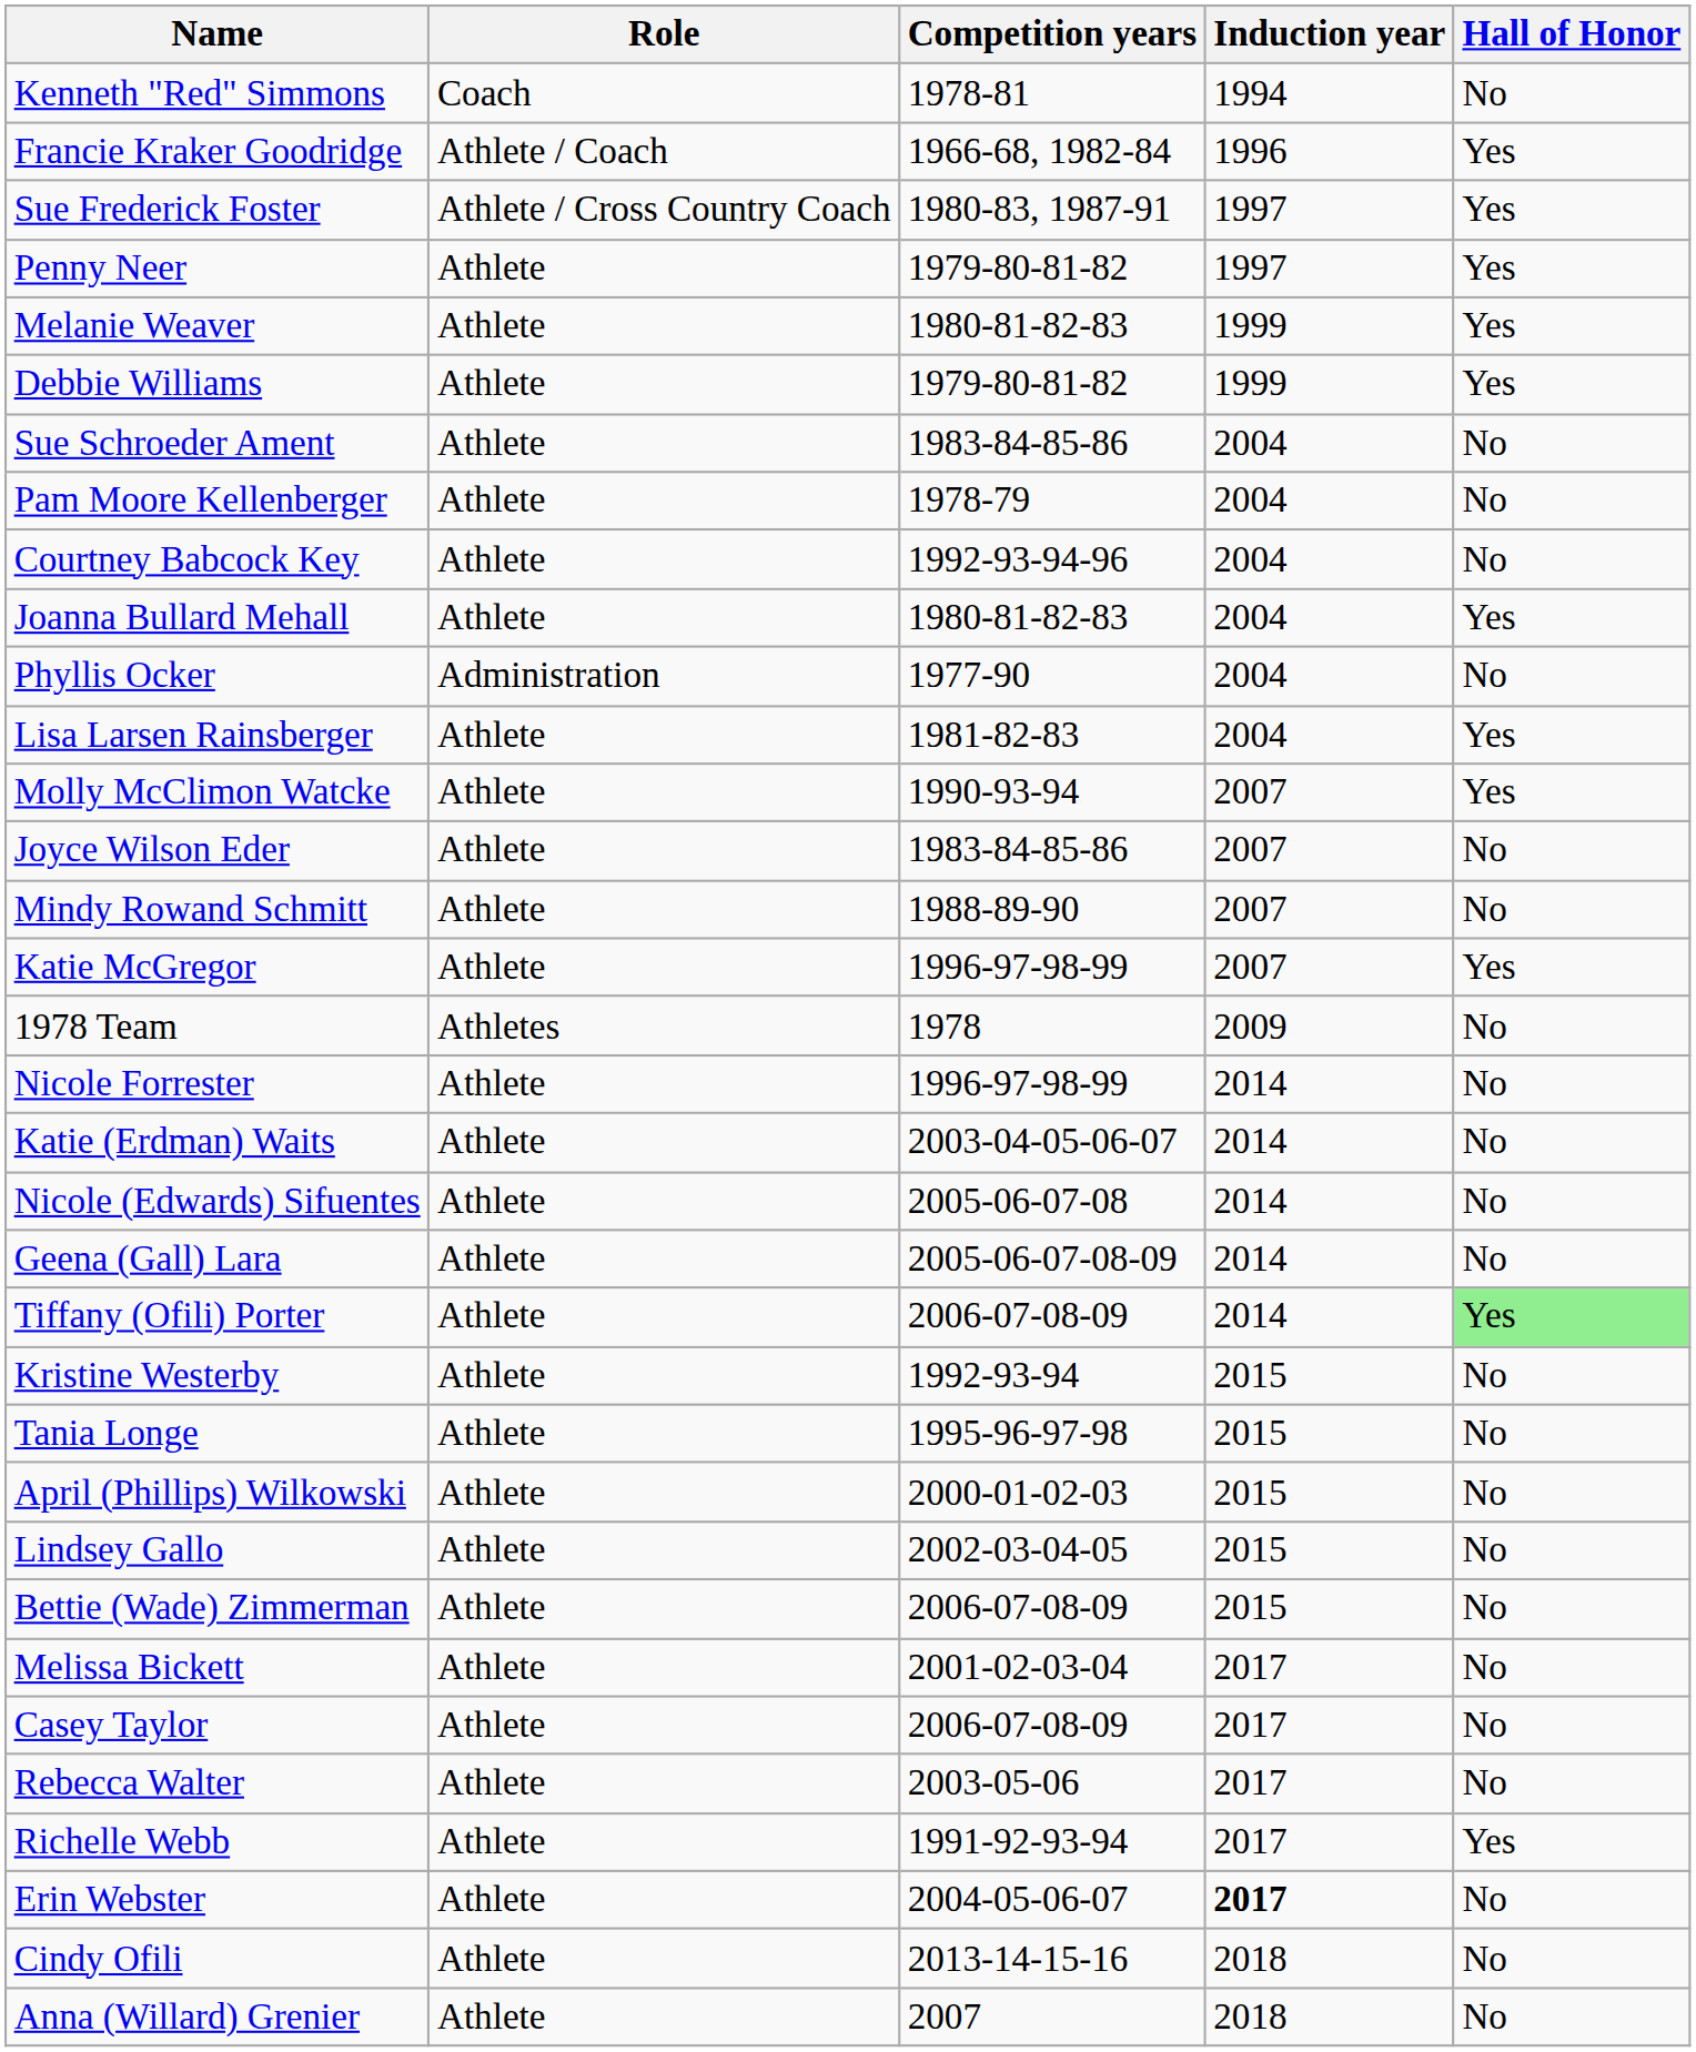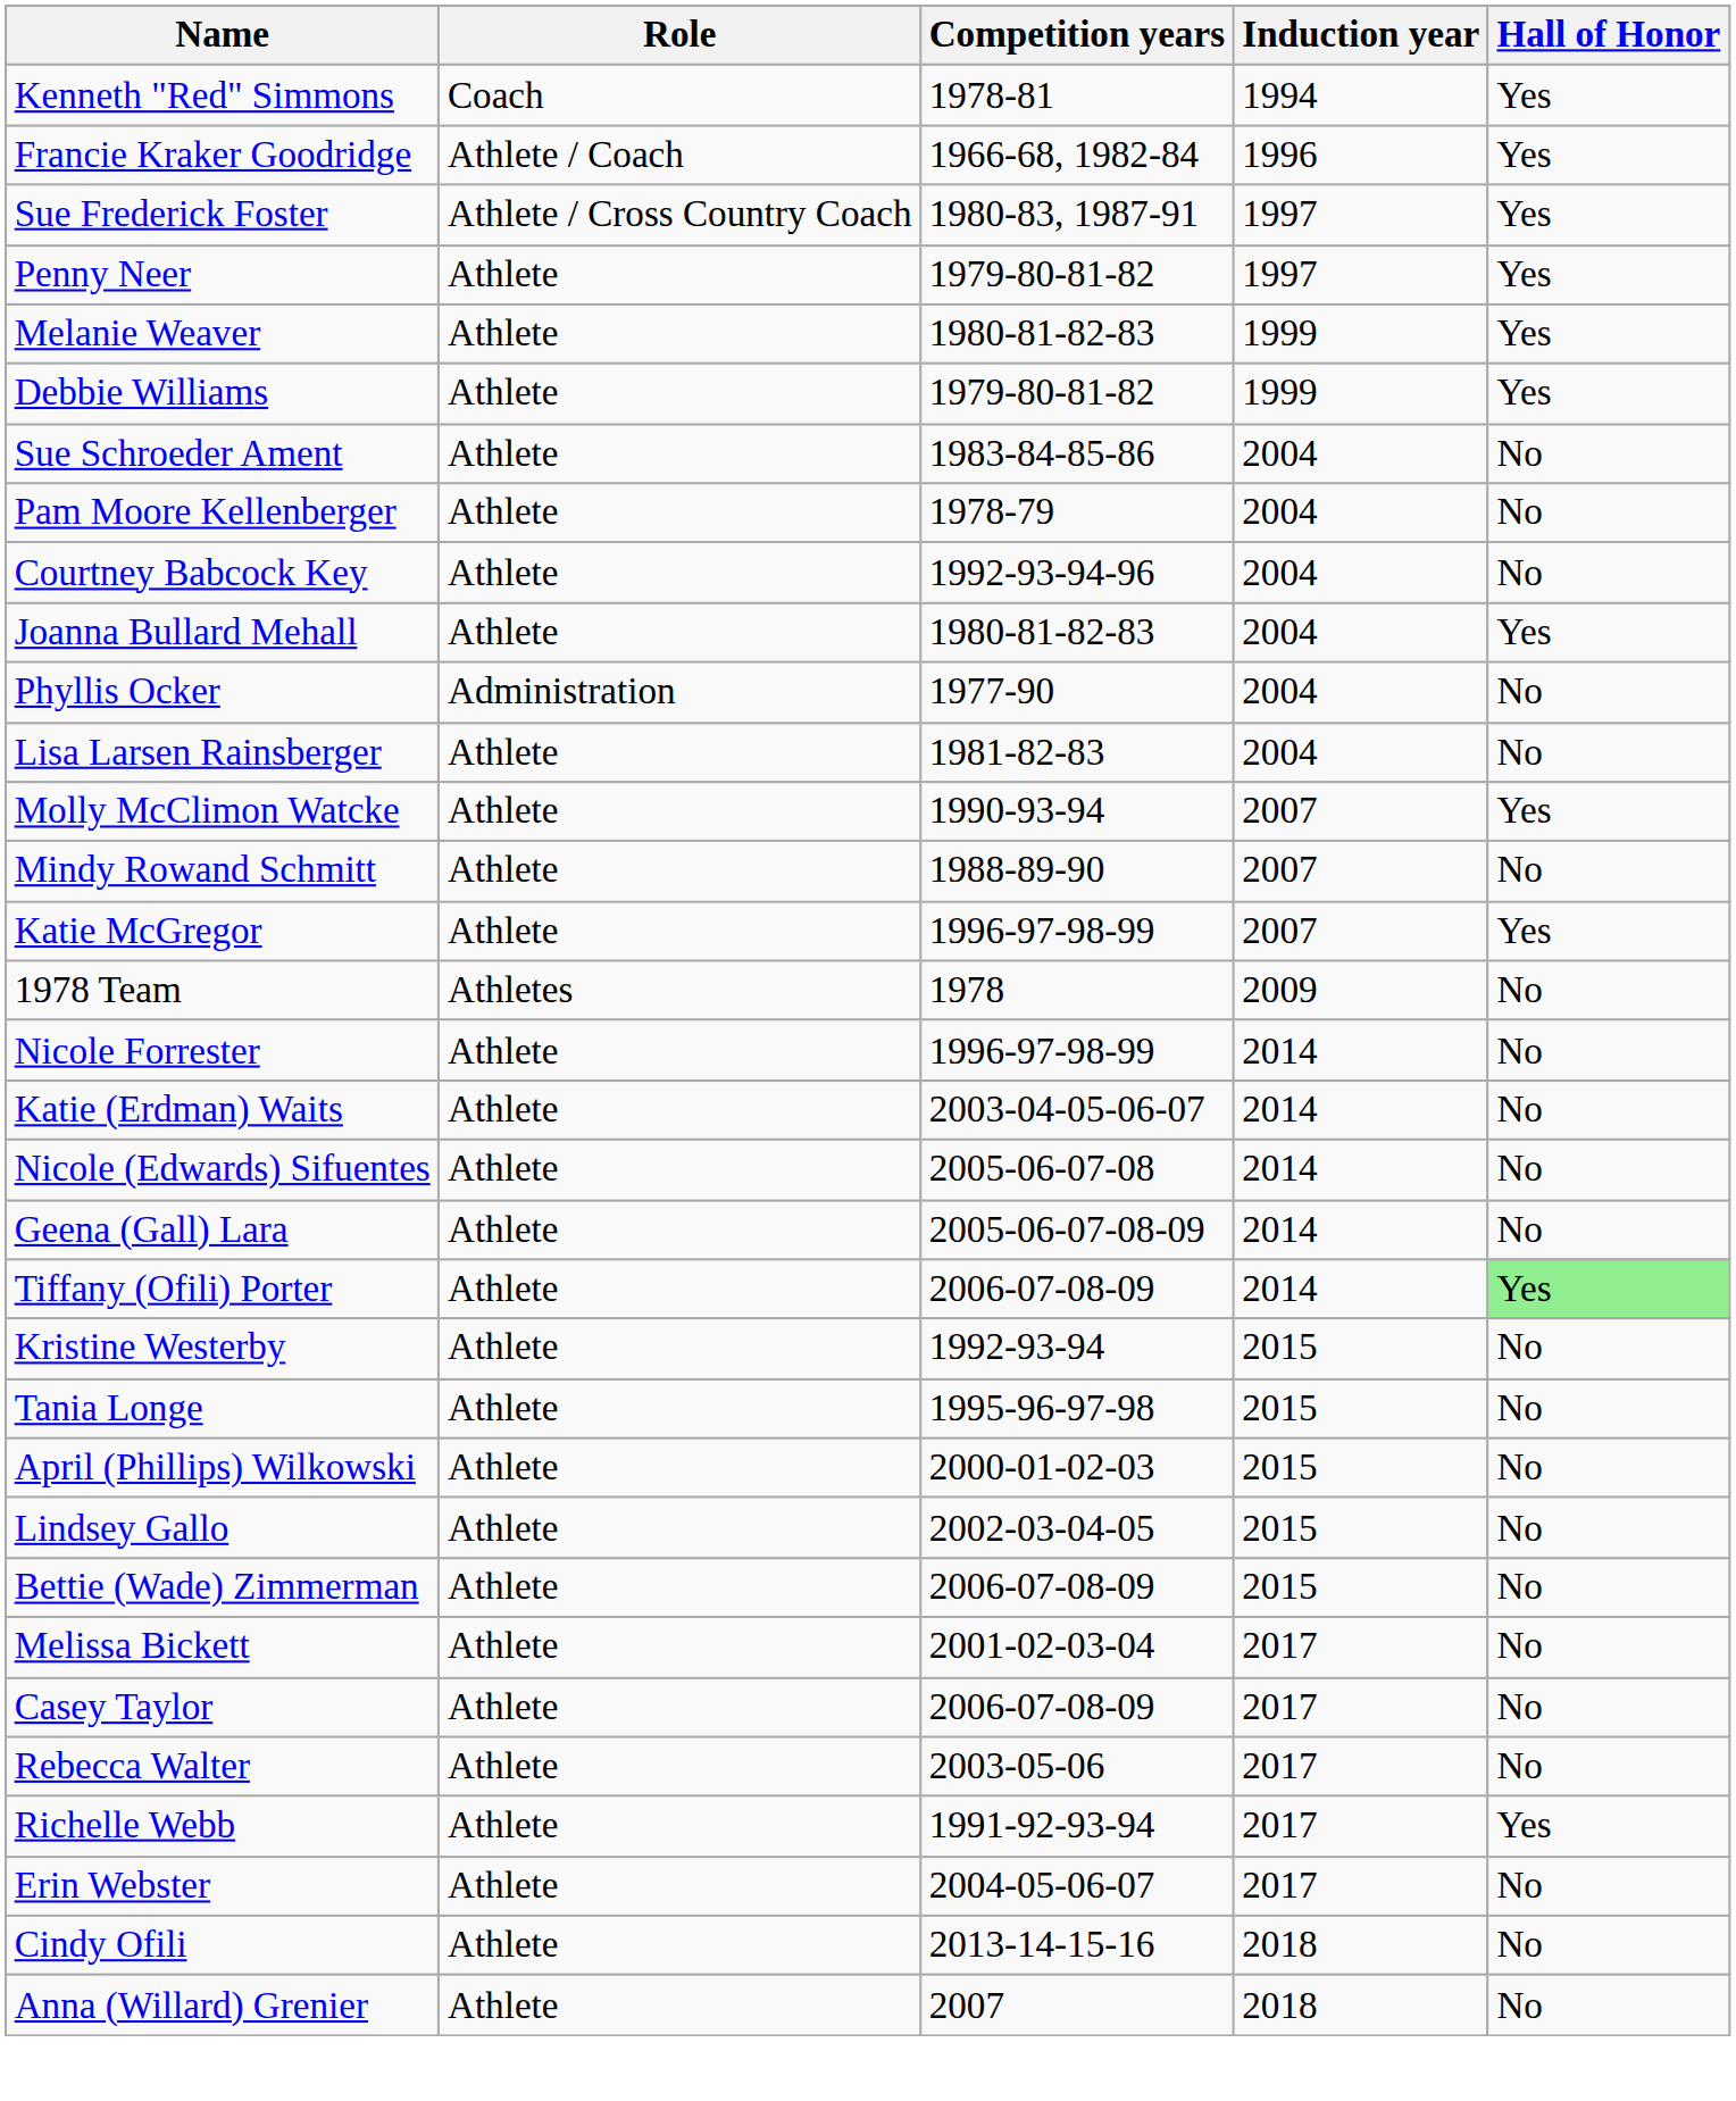Kenneth "Red" Simmons | Hall of Honor: No -> Yes
Lisa Larsen Rainsberger | Hall of Honor: Yes -> No
- row: Joyce Wilson Eder | Athlete | 1983-84-85-86 | 2007 | No
Erin Webster | Induction year: bold -> normal
